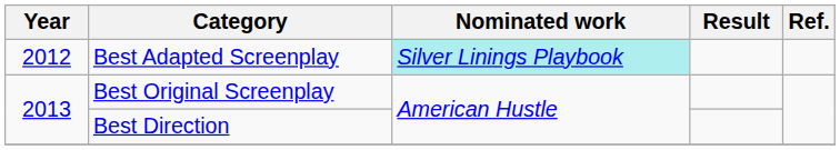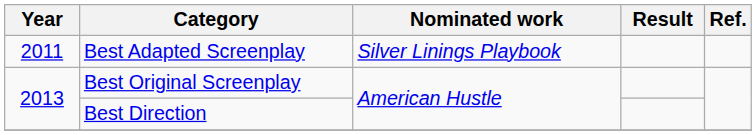Best Adapted Screenplay | Year: 2012 -> 2011
Best Adapted Screenplay | Nominated work: paleturquoise background -> no background
